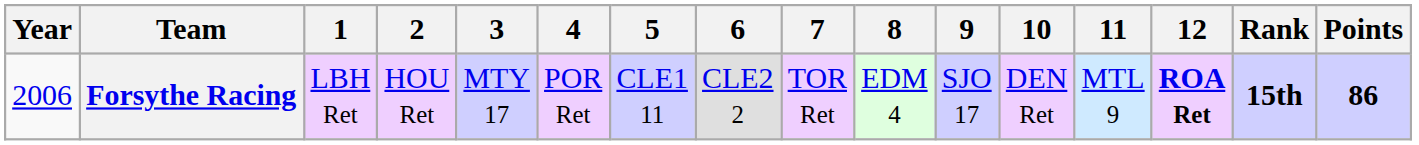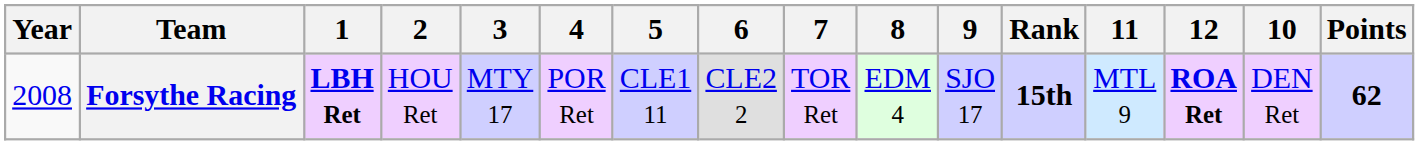columns swapped: 10 <-> Rank
Forsythe Racing | Year: 2006 -> 2008
Forsythe Racing | 1: normal -> bold
Forsythe Racing | Points: 86 -> 62
